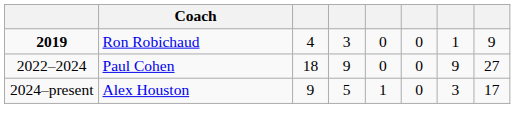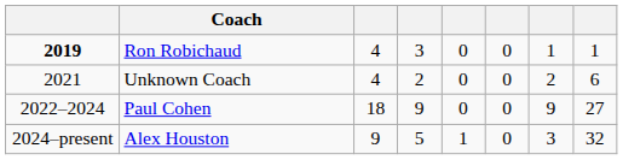Ron Robichaud | column 8: 9 -> 1
+ row: 2021 | Unknown Coach | 4 | 2 | 0 | 0 | 2 | 6
Alex Houston | column 8: 17 -> 32
